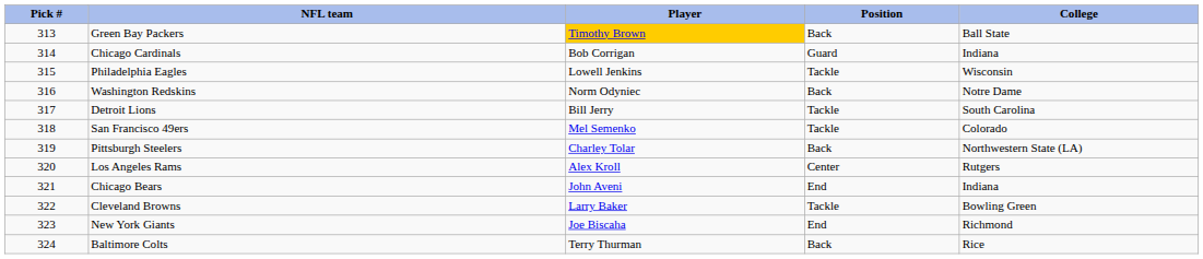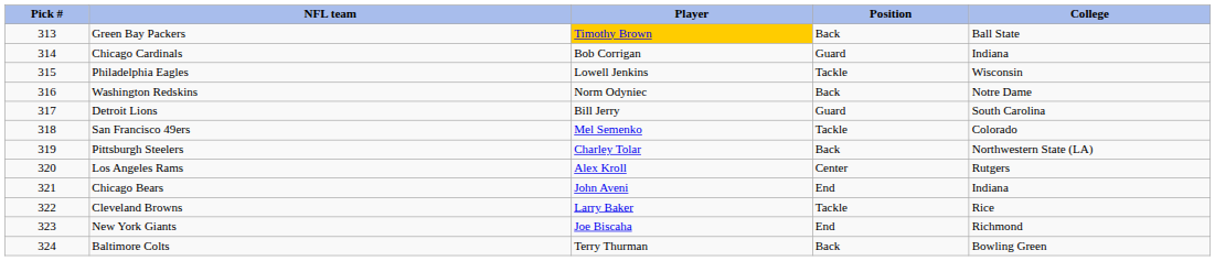Detroit Lions | Position: Tackle -> Guard
Cleveland Browns | College: Bowling Green -> Rice
Baltimore Colts | College: Rice -> Bowling Green
